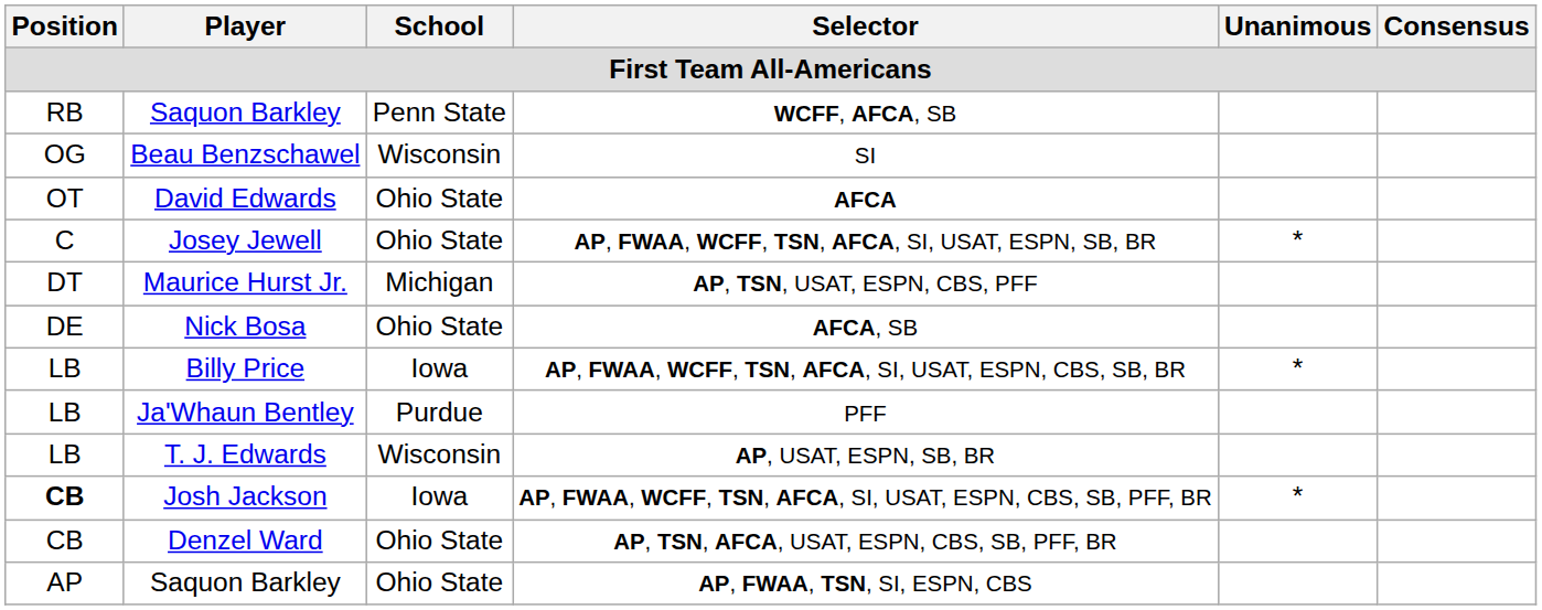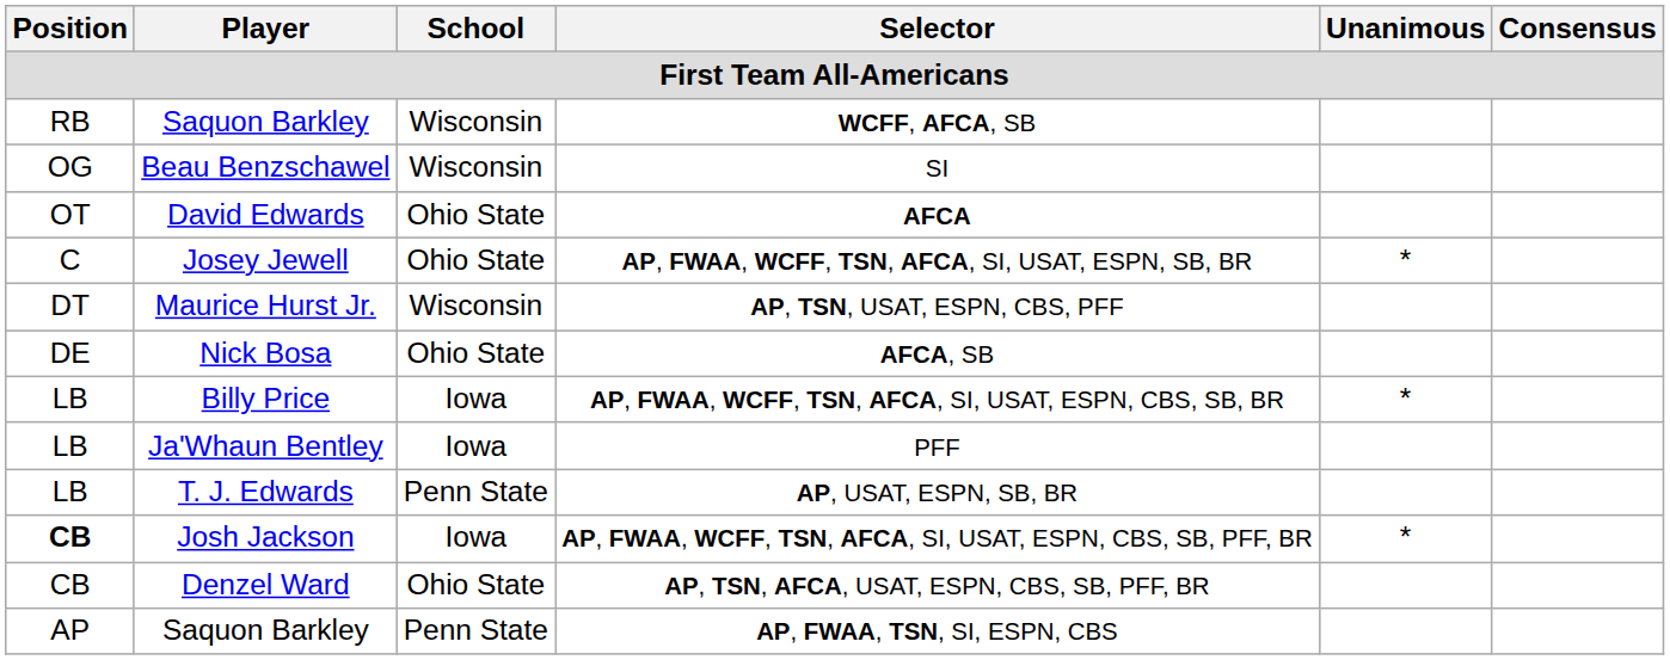WCFF, AFCA, SB | School: Penn State -> Wisconsin
AP, TSN, USAT, ESPN, CBS, PFF | School: Michigan -> Wisconsin
PFF | School: Purdue -> Iowa
AP, USAT, ESPN, SB, BR | School: Wisconsin -> Penn State
AP, FWAA, TSN, SI, ESPN, CBS | School: Ohio State -> Penn State
